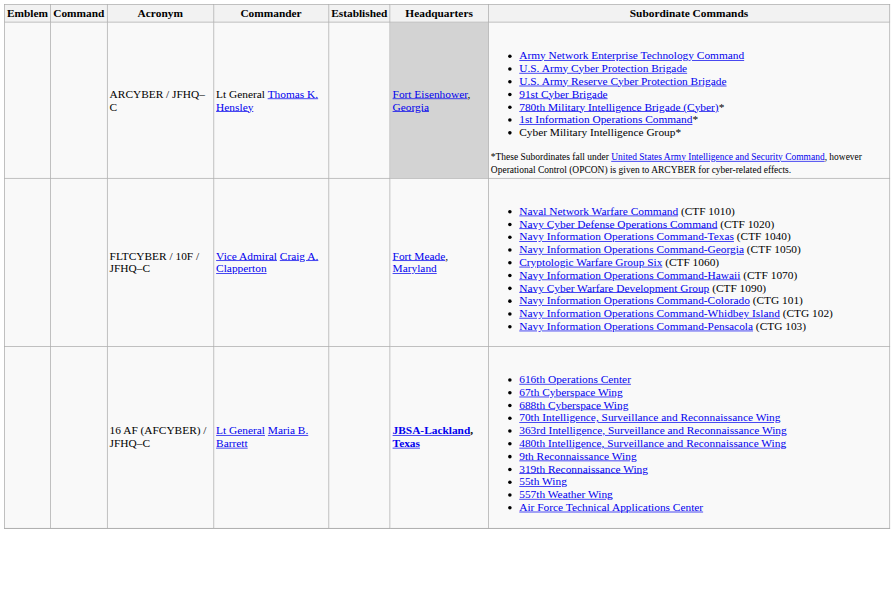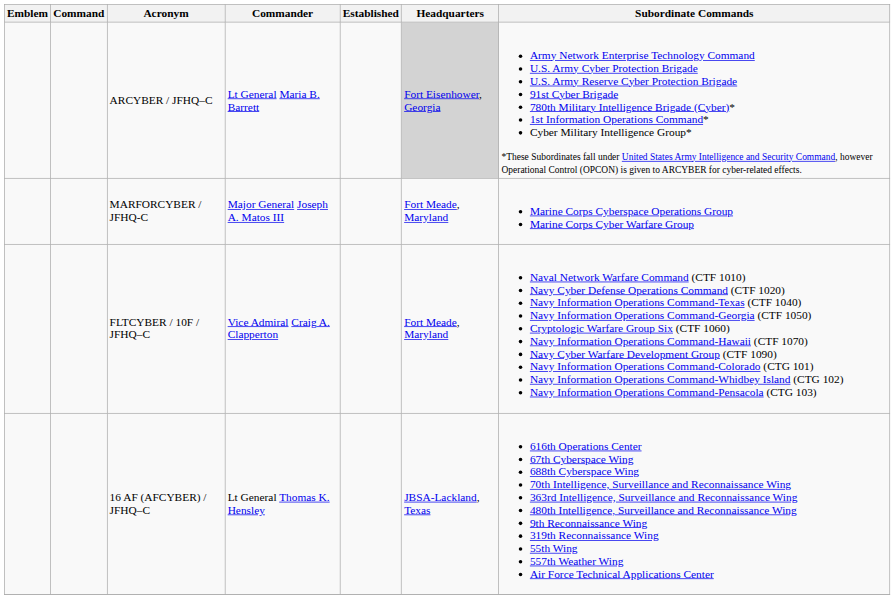ARCYBER / JFHQ–C | Commander: Lt General Thomas K. Hensley -> Lt General Maria B. Barrett
+ row: MARFORCYBER / JFHQ-C | Major General Joseph A. Matos III | Fort Meade, Maryland | Marine Corps Cyberspace Operations Group Marine Corps Cyber Warfare Group
16 AF (AFCYBER) / JFHQ–C | Commander: Lt General Maria B. Barrett -> Lt General Thomas K. Hensley
16 AF (AFCYBER) / JFHQ–C | Headquarters: bold -> normal
